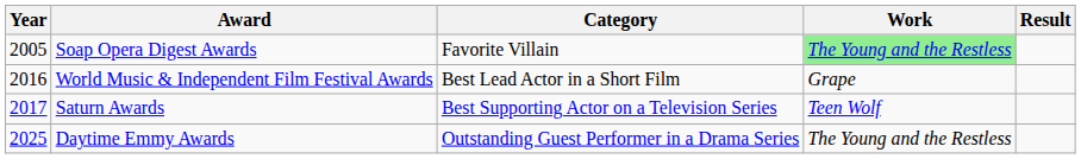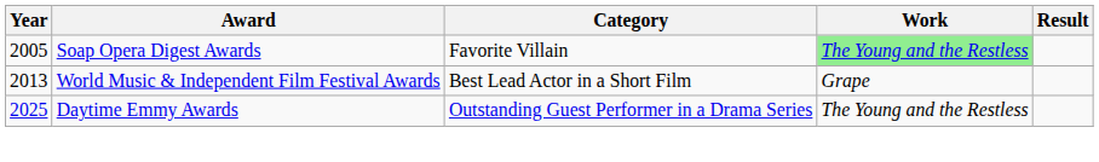World Music & Independent Film Festival Awards | Year: 2016 -> 2013
- row: 2017 | Saturn Awards | Best Supporting Actor on a Television Series | Teen Wolf
